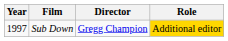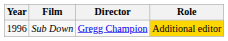Sub Down | Year: 1997 -> 1996
